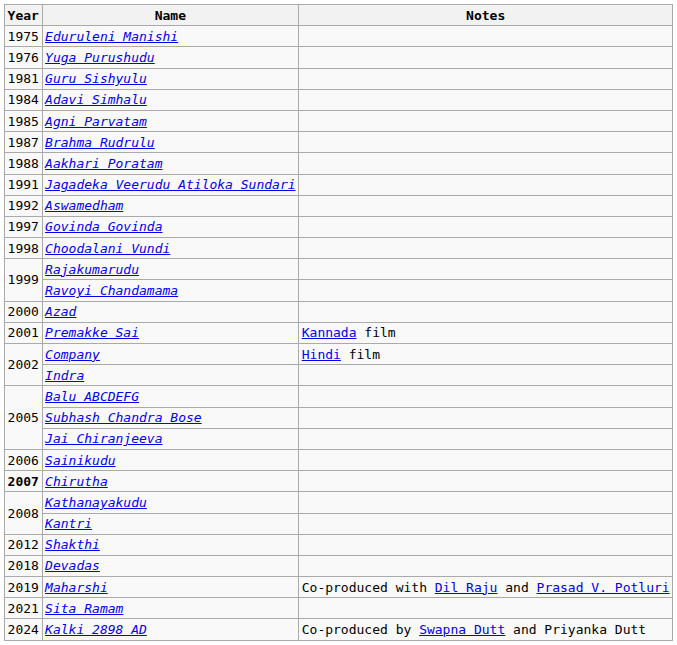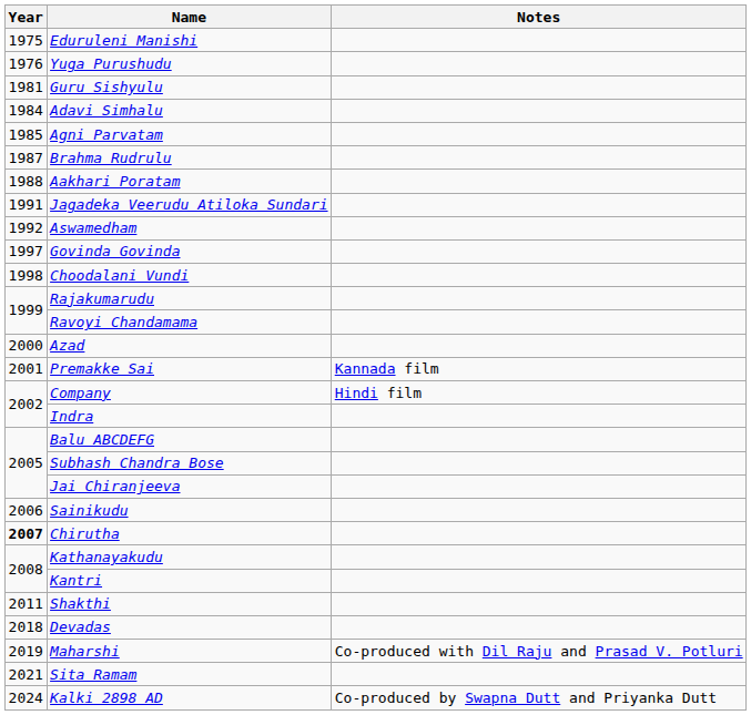Shakthi | Year: 2012 -> 2011
